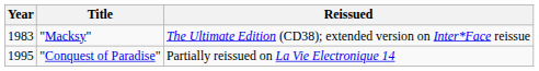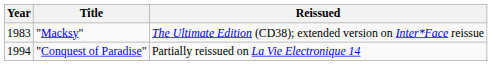"Conquest of Paradise" | Year: 1995 -> 1994
